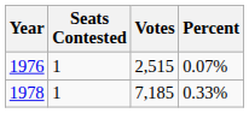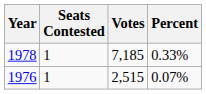rows swapped: 1976 <-> 1978
